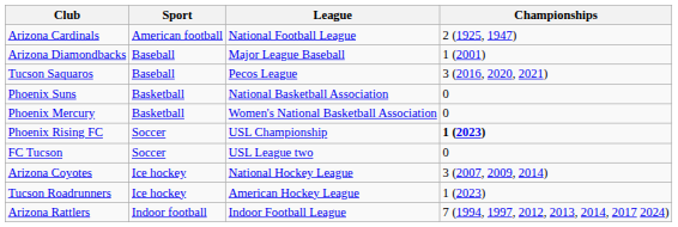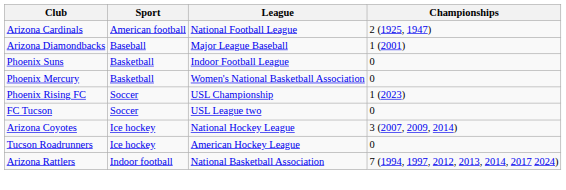- row: Tucson Saquaros | Baseball | Pecos League | 3 (2016, 2020, 2021)
Phoenix Suns | League: National Basketball Association -> Indoor Football League
Phoenix Rising FC | Championships: bold -> normal
Tucson Roadrunners | Championships: 1 (2023) -> 0
Arizona Rattlers | League: Indoor Football League -> National Basketball Association
